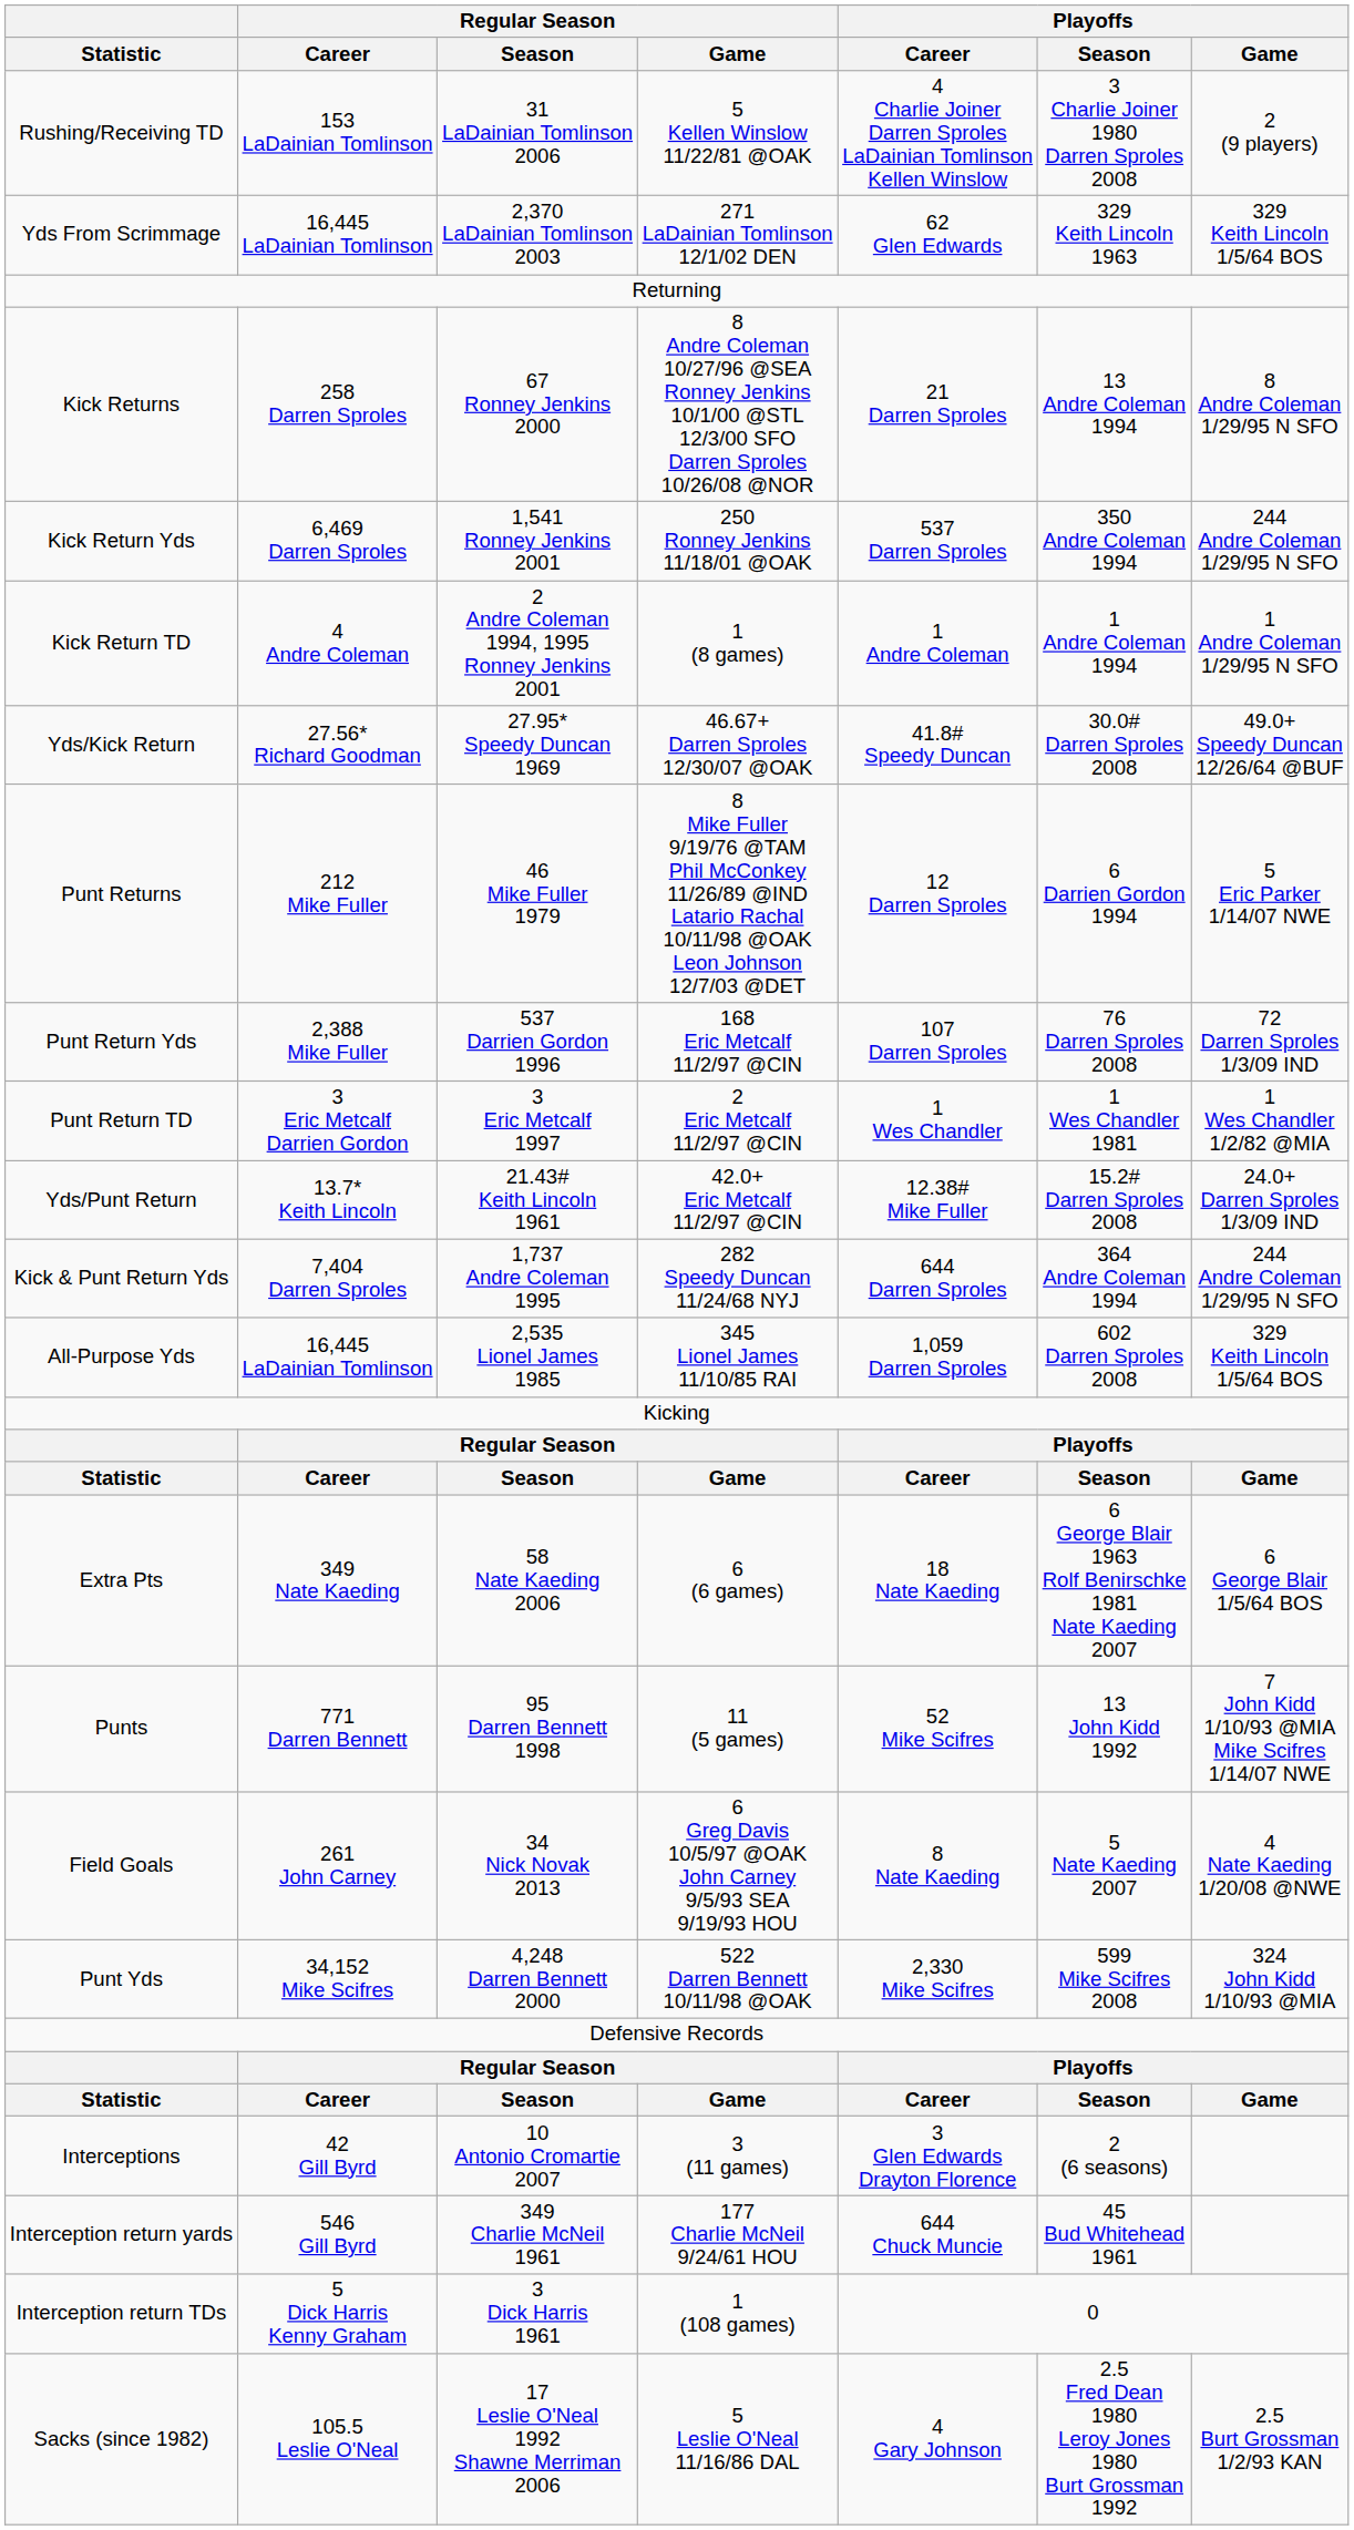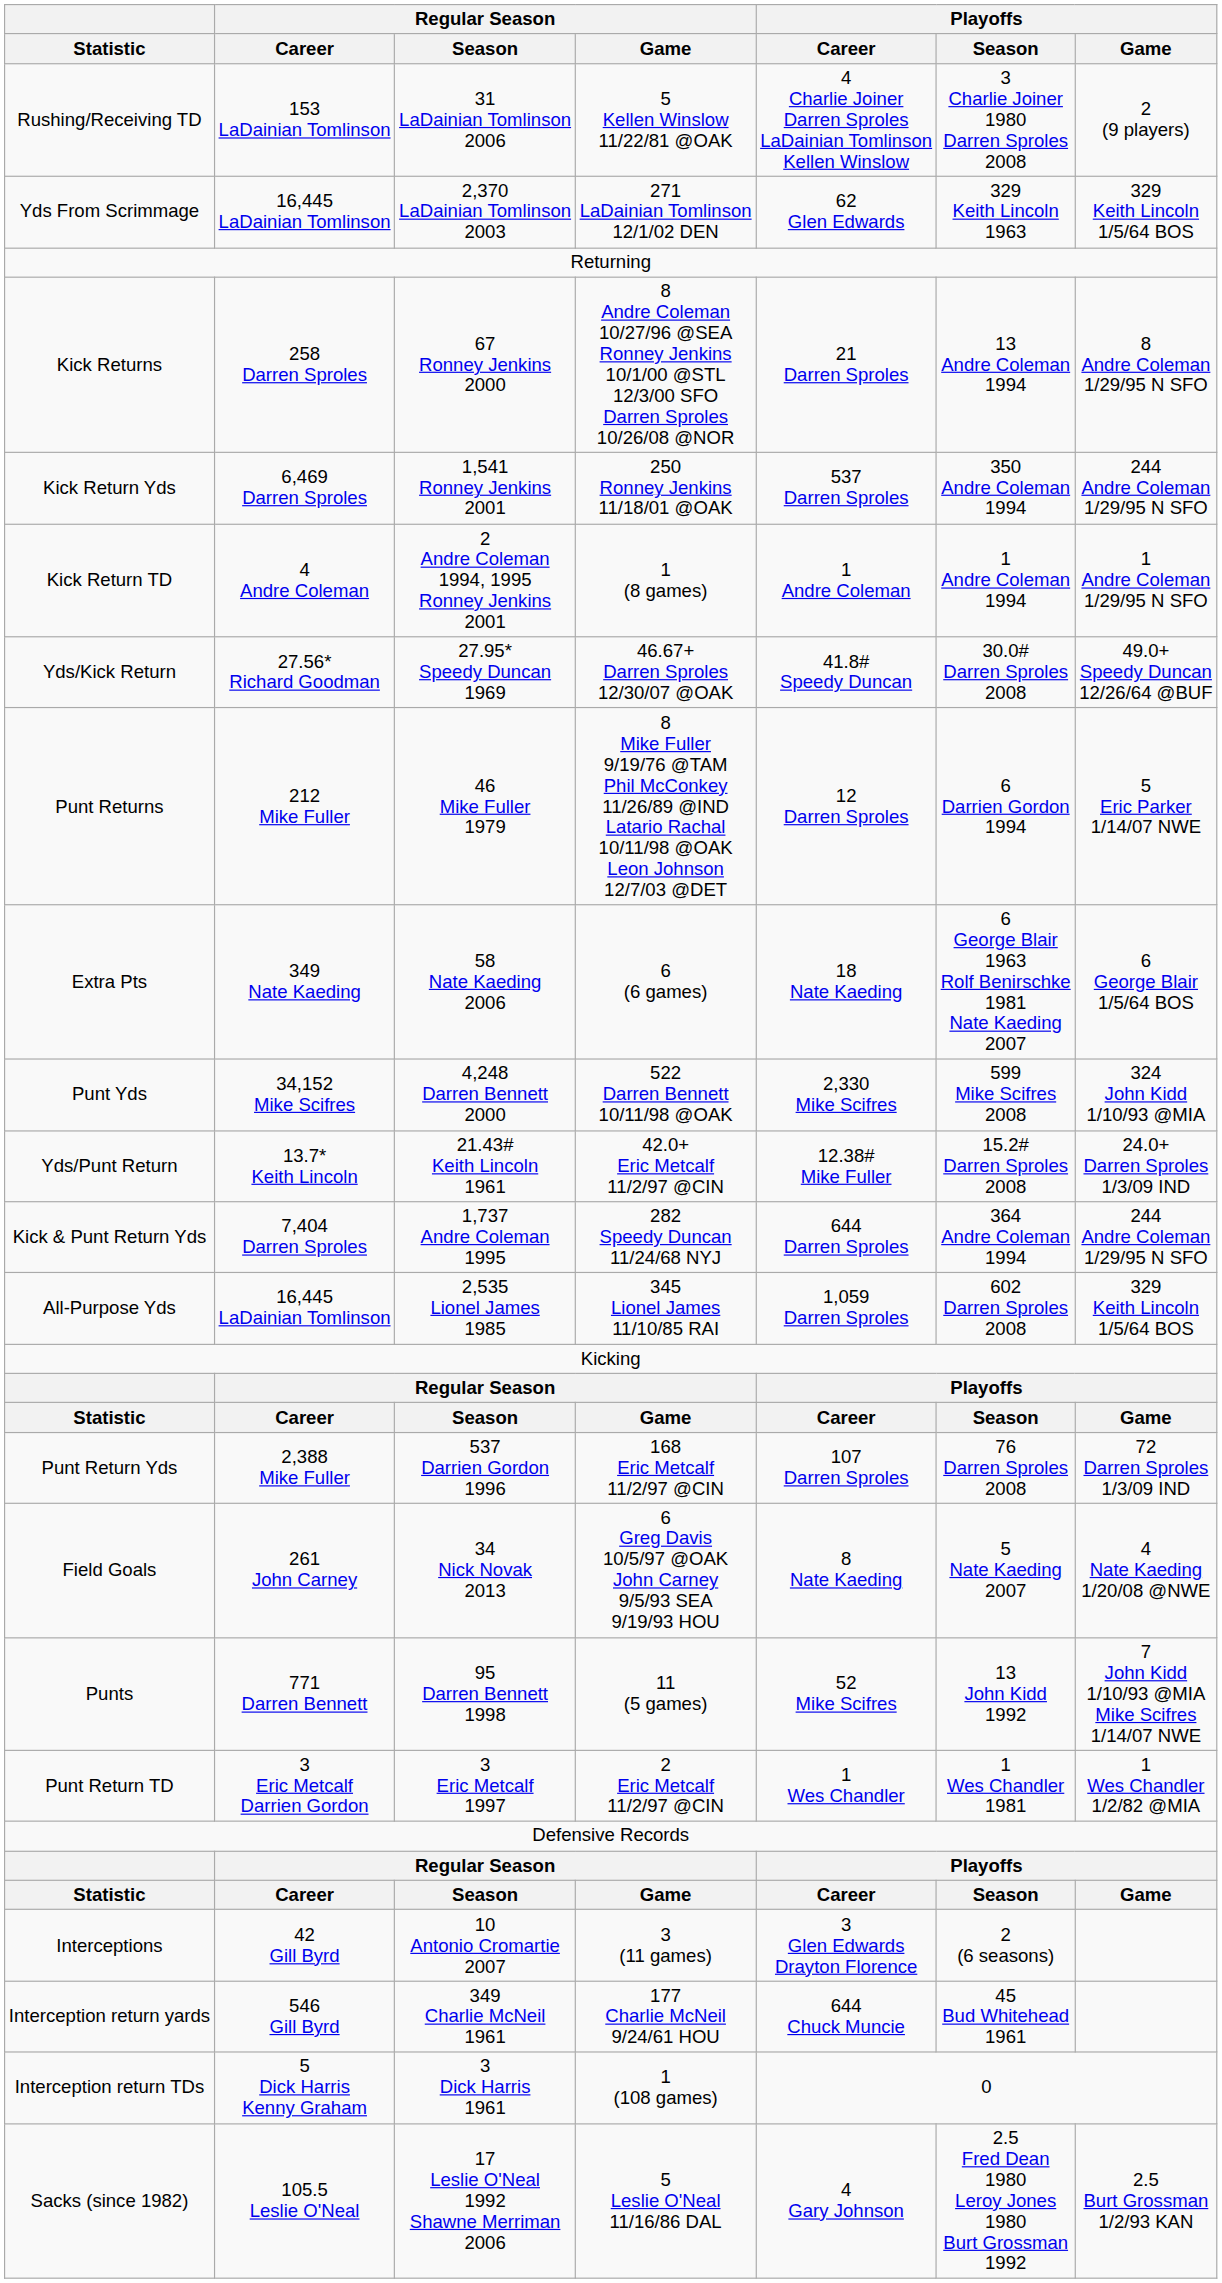rows swapped: Punt Return Yds <-> Extra Pts
rows swapped: Punt Return TD <-> Punt Yds
rows swapped: Field Goals <-> Punts
